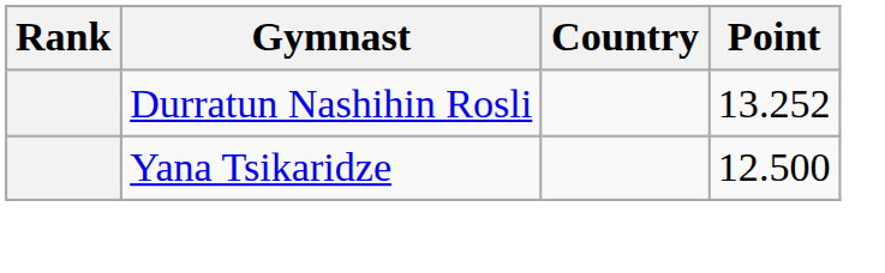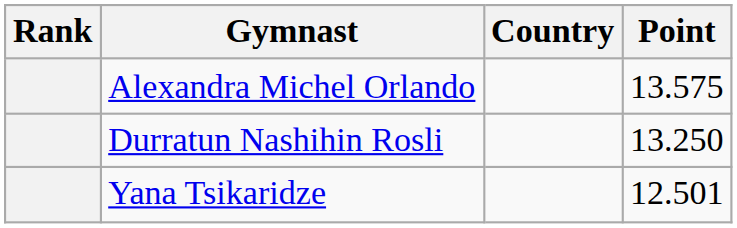+ row: Alexandra Michel Orlando | 13.575
Durratun Nashihin Rosli | Point: 13.252 -> 13.250
Yana Tsikaridze | Point: 12.500 -> 12.501
